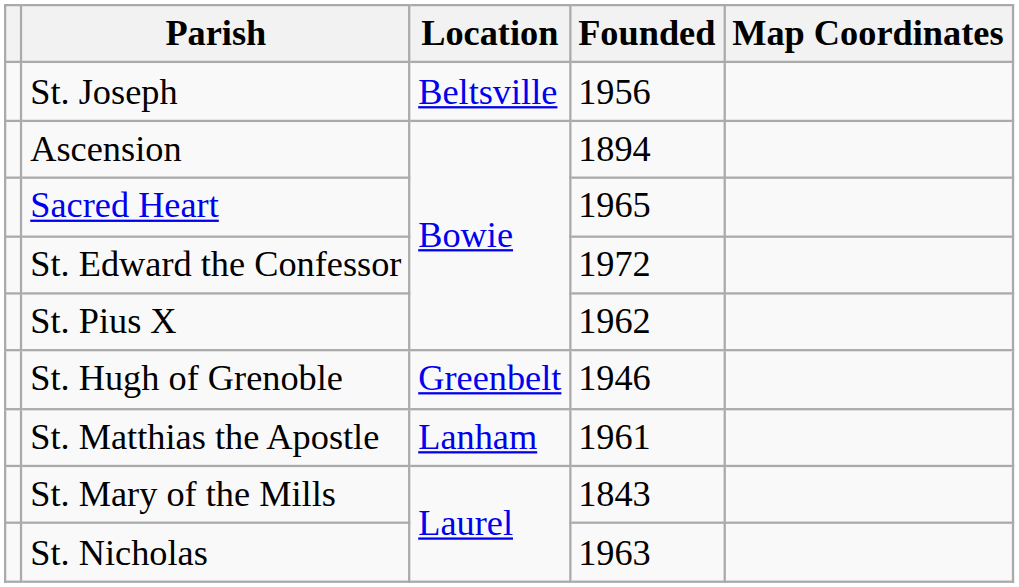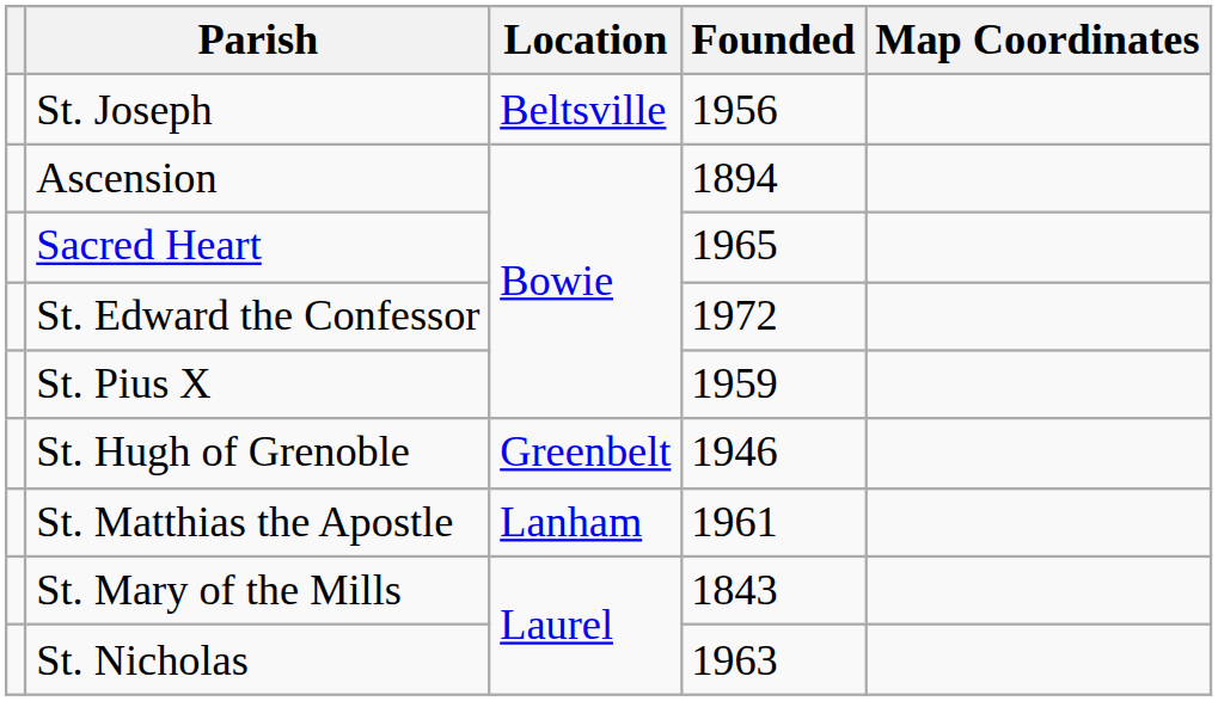St. Pius X | Founded: 1962 -> 1959
